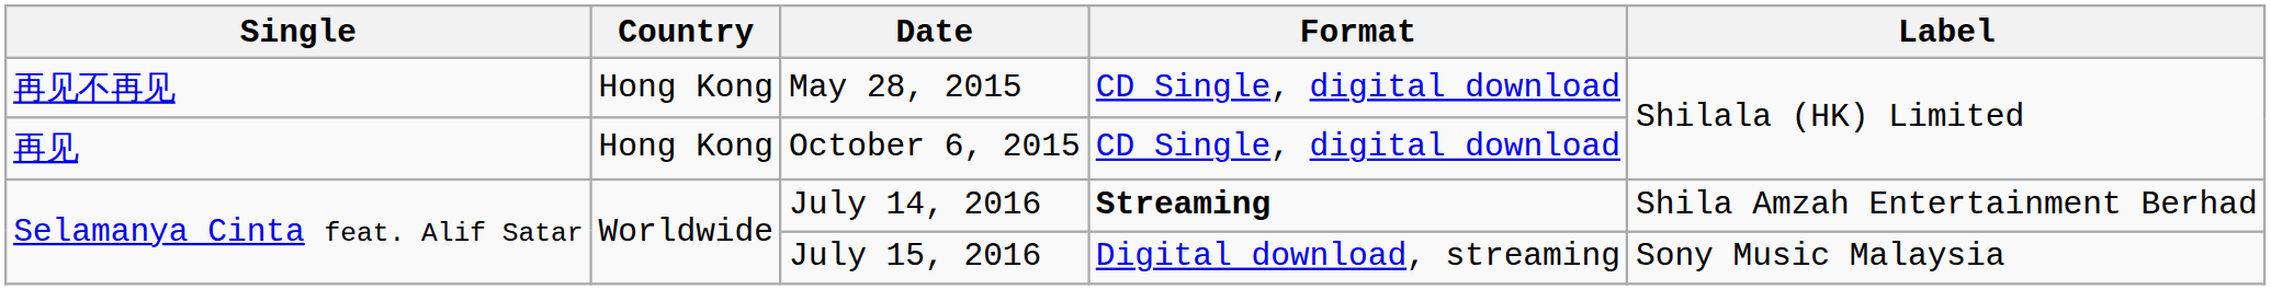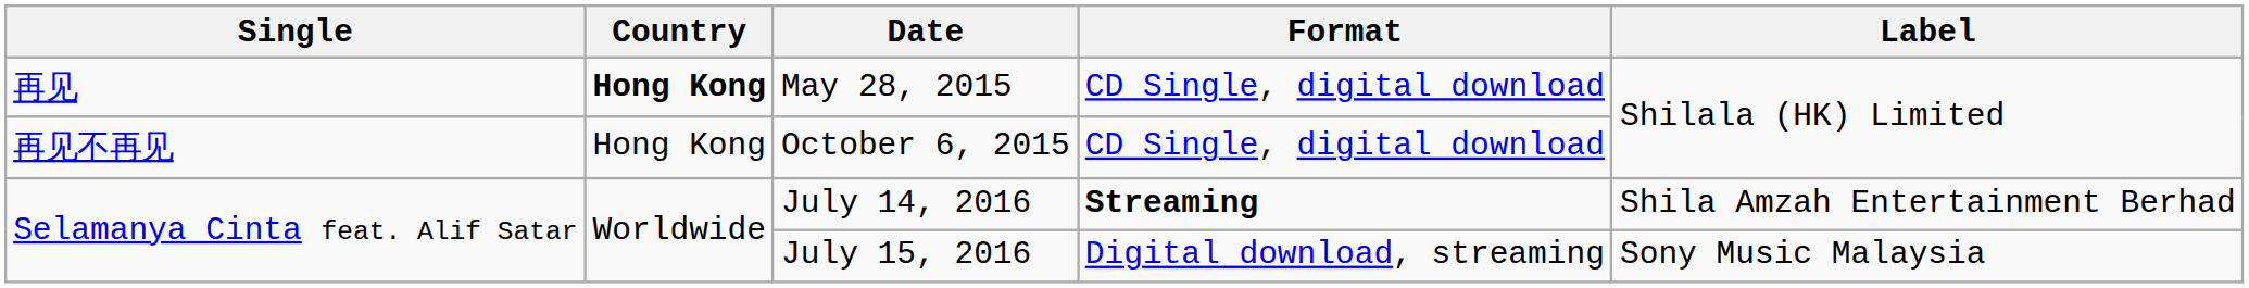May 28, 2015 | Single: 再见不再见 -> 再见
May 28, 2015 | Country: normal -> bold
October 6, 2015 | Single: 再见 -> 再见不再见
